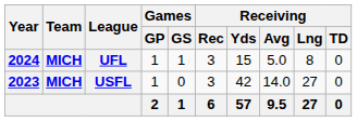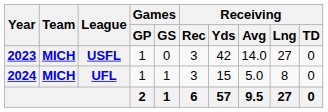rows swapped: USFL <-> UFL
